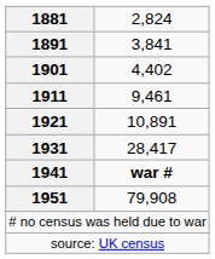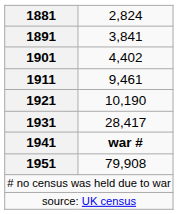1921 | column 2: 10,891 -> 10,190
